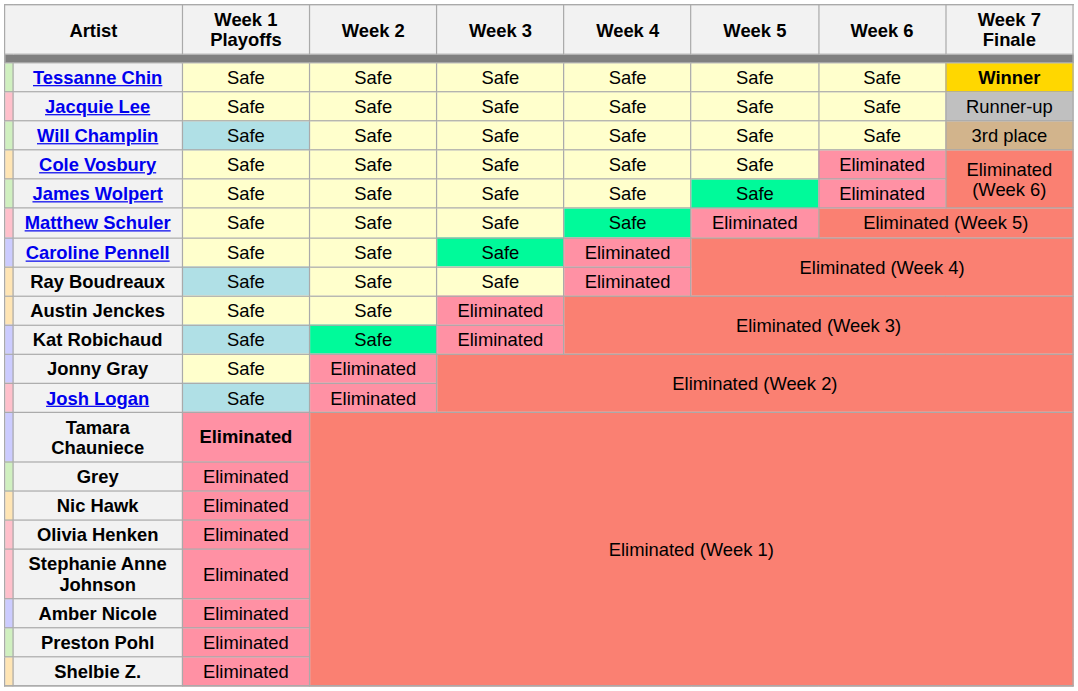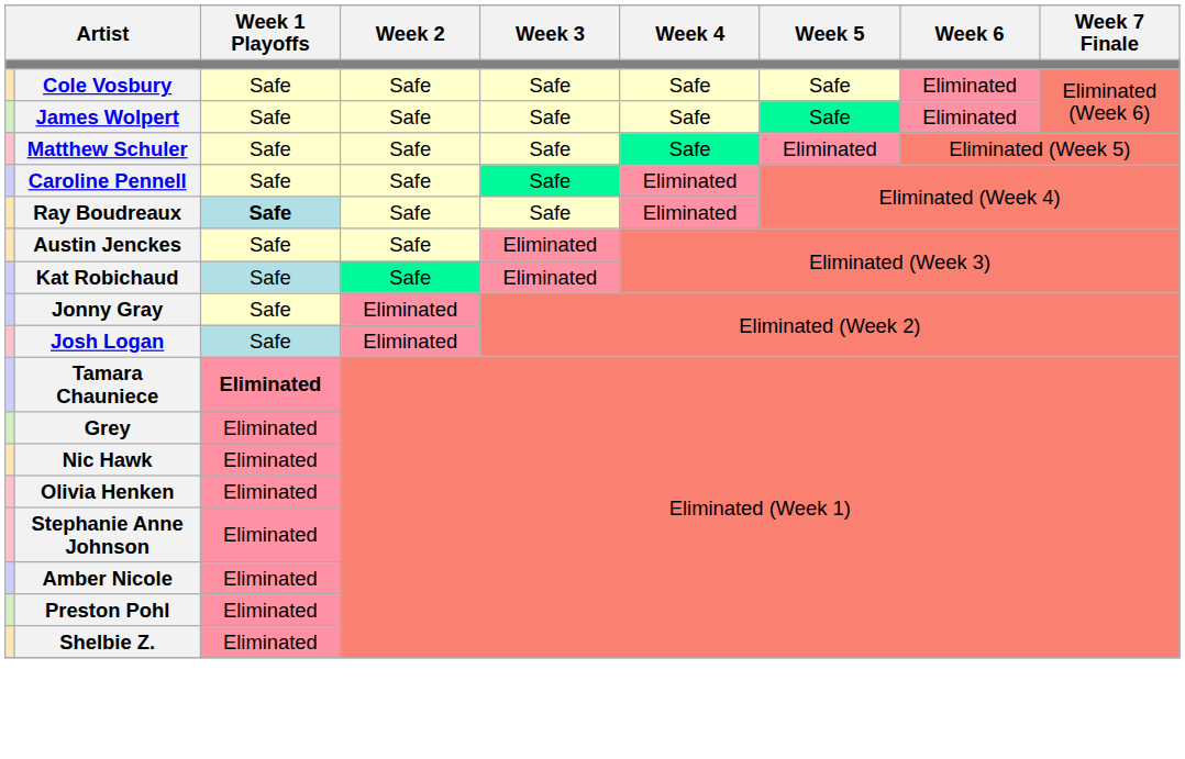- row: Tessanne Chin | Safe | Safe | Safe | Safe | Safe | Safe | Winner
- row: Jacquie Lee | Safe | Safe | Safe | Safe | Safe | Safe | Runner-up
- row: Will Champlin | Safe | Safe | Safe | Safe | Safe | Safe | 3rd place
Ray Boudreaux | Week 1 Playoffs: normal -> bold
